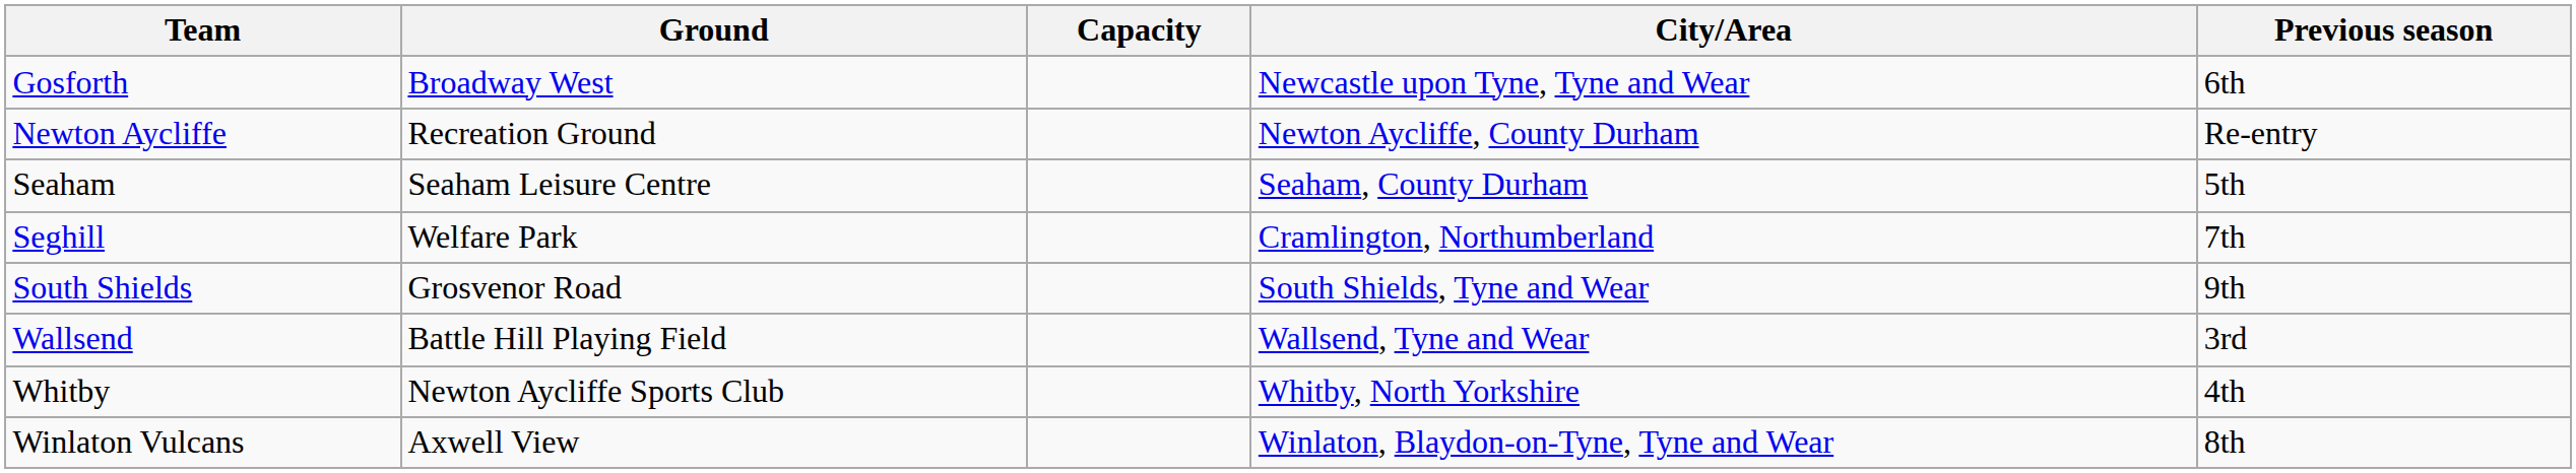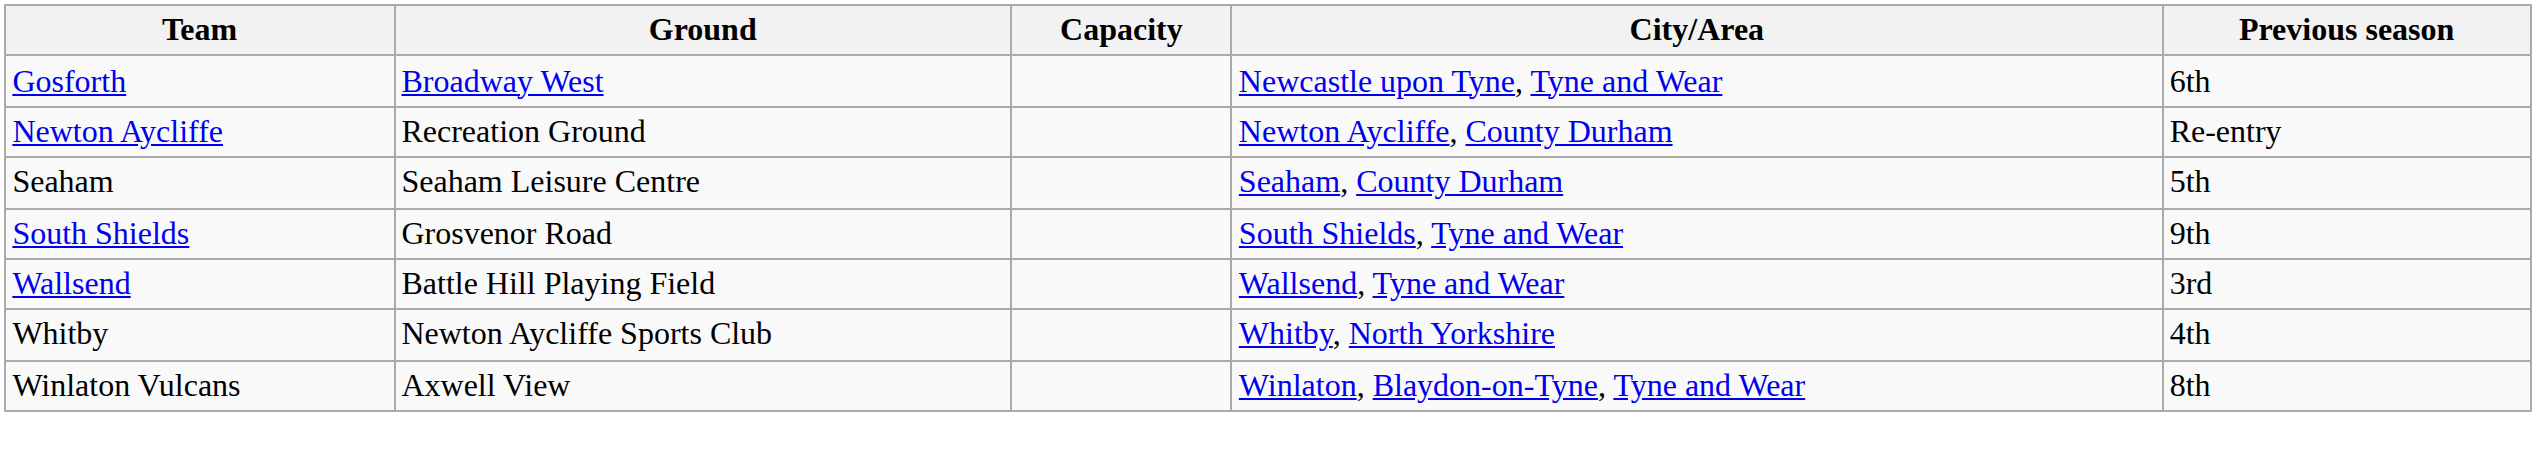- row: Seghill | Welfare Park | Cramlington, Northumberland | 7th
